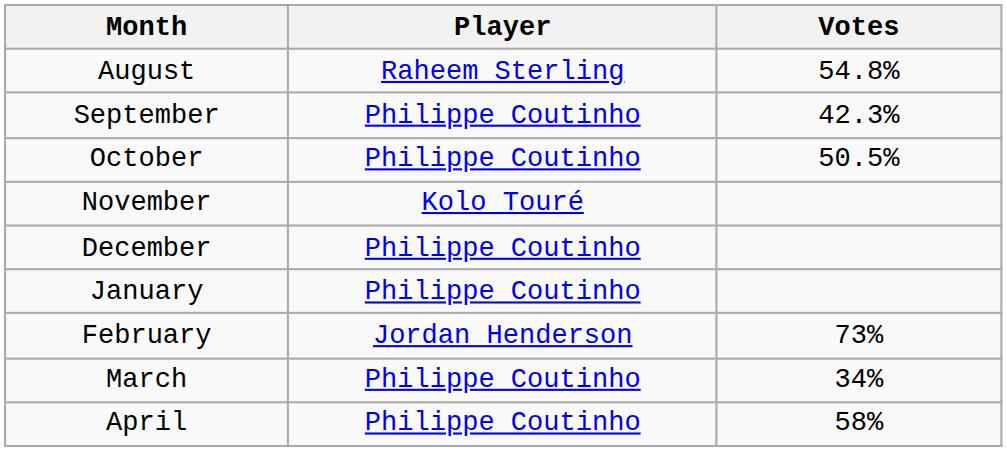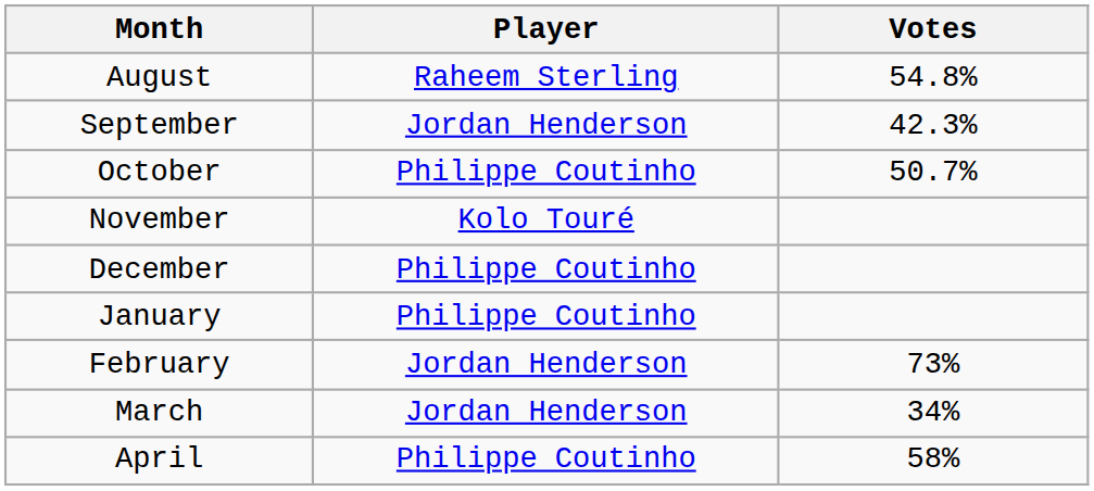September | Player: Philippe Coutinho -> Jordan Henderson
October | Votes: 50.5% -> 50.7%
March | Player: Philippe Coutinho -> Jordan Henderson
